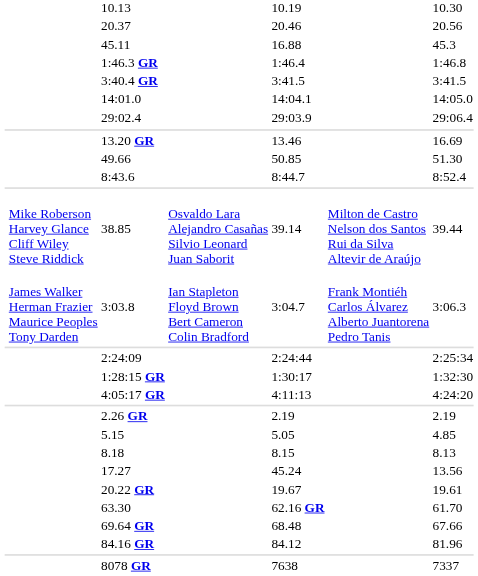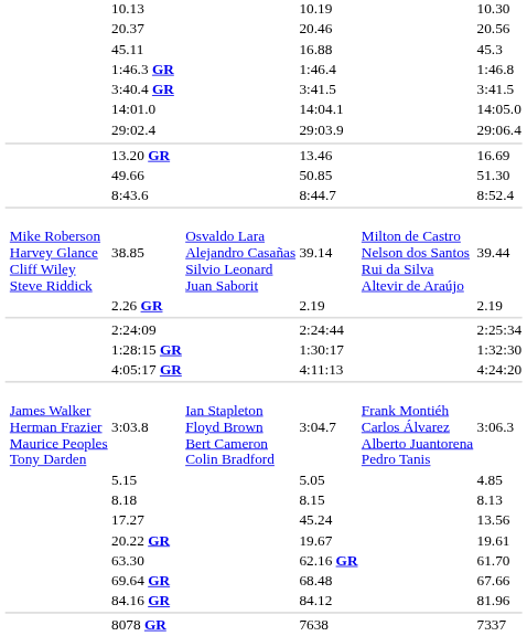rows swapped: 3:03.8 <-> 2.26 GR
